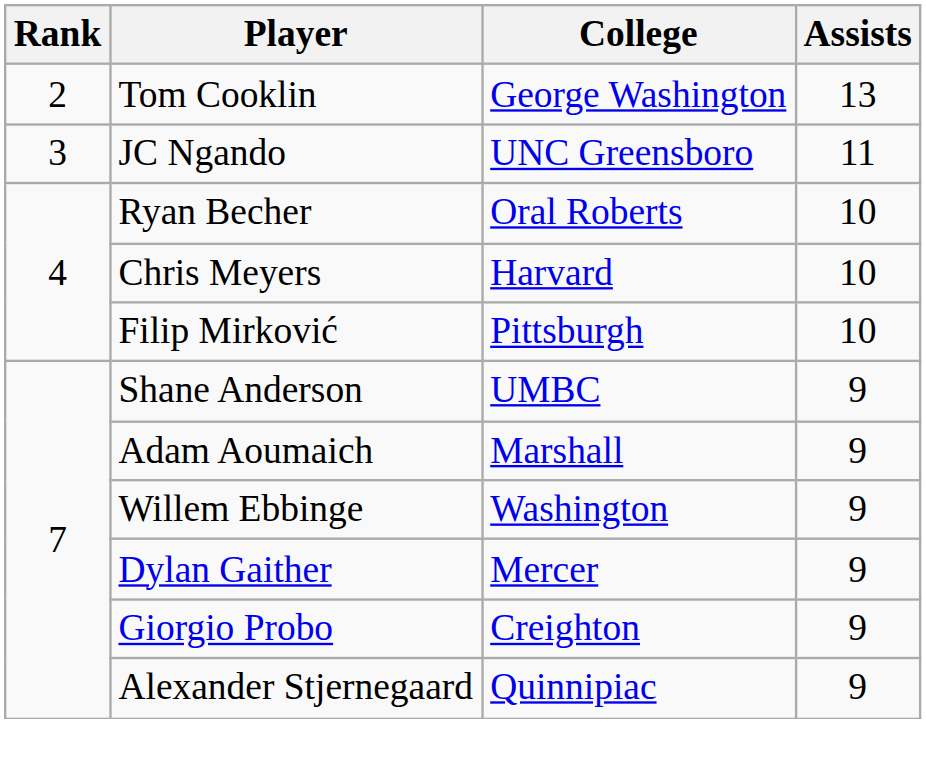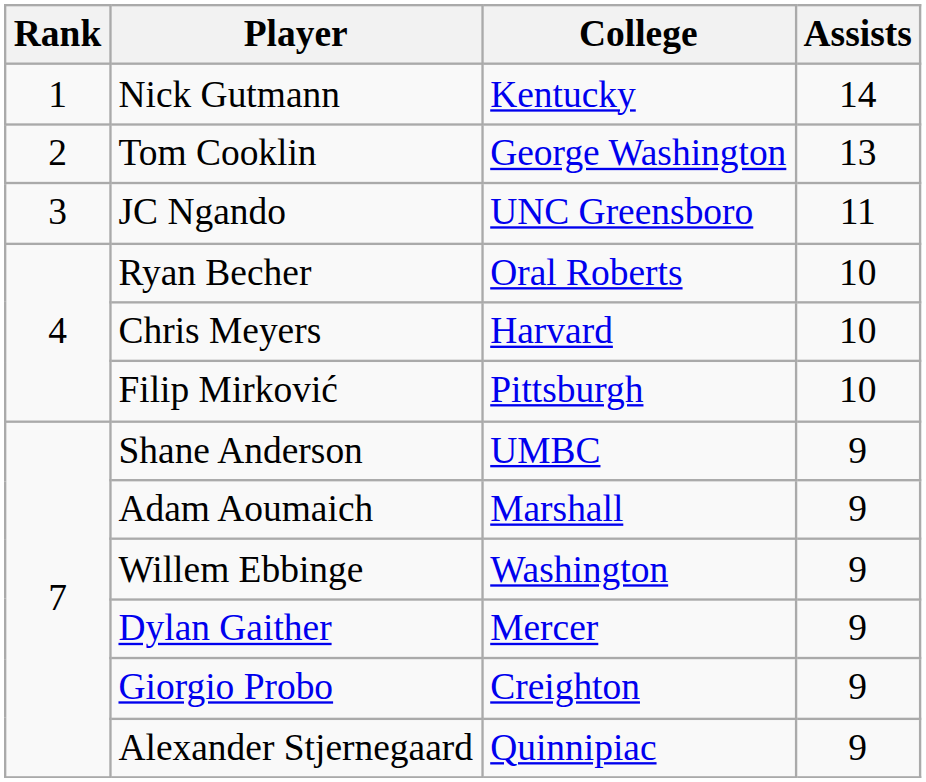+ row: 1 | Nick Gutmann | Kentucky | 14
